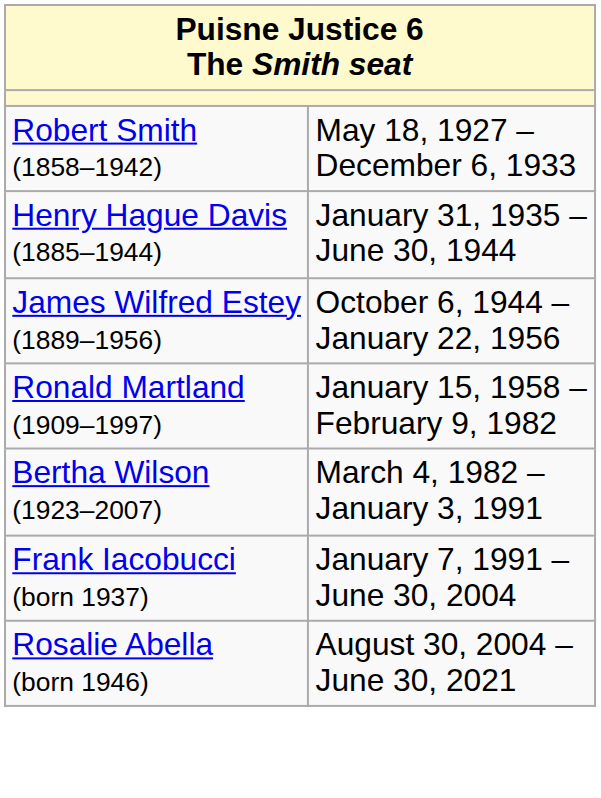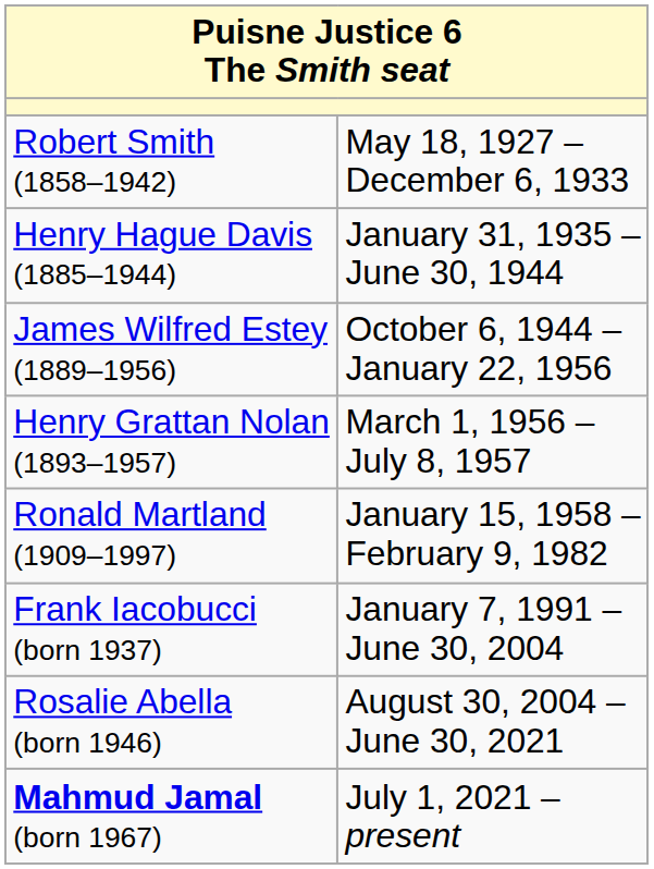+ row: Henry Grattan Nolan (1893–1957) | March 1, 1956 – July 8, 1957
- row: Bertha Wilson (1923–2007) | March 4, 1982 – January 3, 1991
+ row: Mahmud Jamal (born 1967) | July 1, 2021 – present
